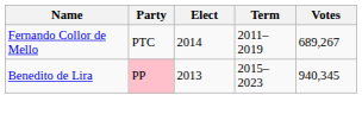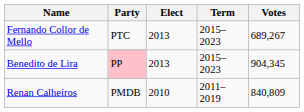Fernando Collor de Mello | Elect: 2014 -> 2013
Fernando Collor de Mello | Term: 2011–2019 -> 2015–2023
Benedito de Lira | Votes: 940,345 -> 904,345
+ row: Renan Calheiros | PMDB | 2010 | 2011–2019 | 840,809
